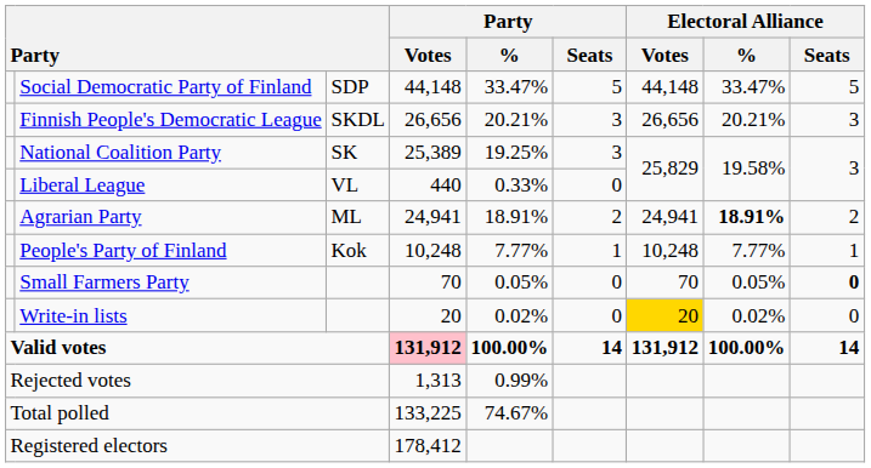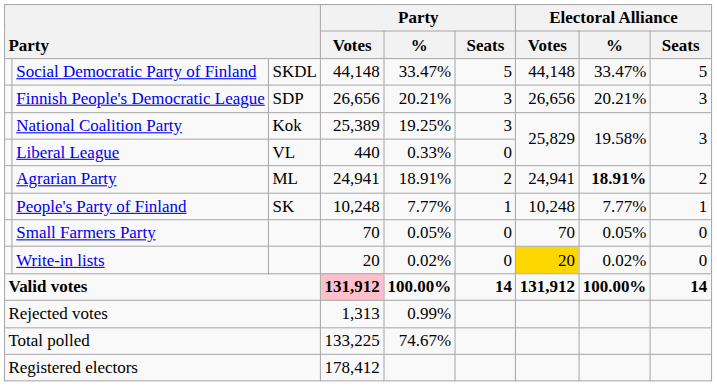Social Democratic Party of Finland | column 3: SDP -> SKDL
Finnish People's Democratic League | column 3: SKDL -> SDP
National Coalition Party | column 3: SK -> Kok
People's Party of Finland | column 3: Kok -> SK
Small Farmers Party | Electoral Alliance / Seats: bold -> normal
